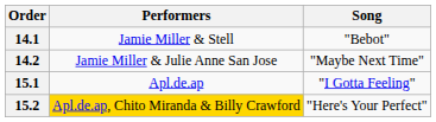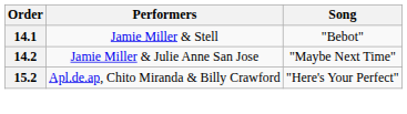- row: 15.1 | Apl.de.ap | "I Gotta Feeling"
15.2 | Performers: gold background -> no background
